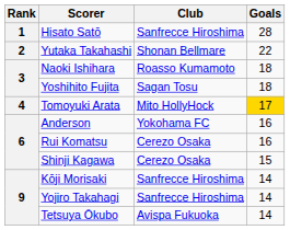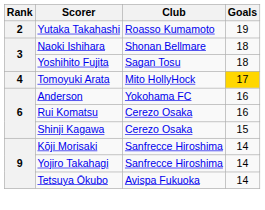- row: 1 | Hisato Satō | Sanfrecce Hiroshima | 28
Yutaka Takahashi | Club: Shonan Bellmare -> Roasso Kumamoto
Yutaka Takahashi | Goals: 22 -> 19
Naoki Ishihara | Club: Roasso Kumamoto -> Shonan Bellmare
